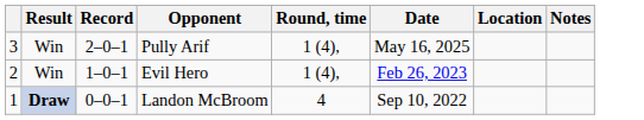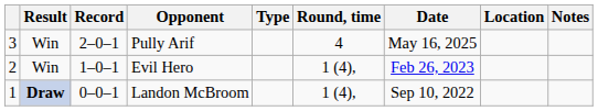+ column: Type
Pully Arif | Round, time: 1 (4), -> 4
Landon McBroom | Round, time: 4 -> 1 (4),
